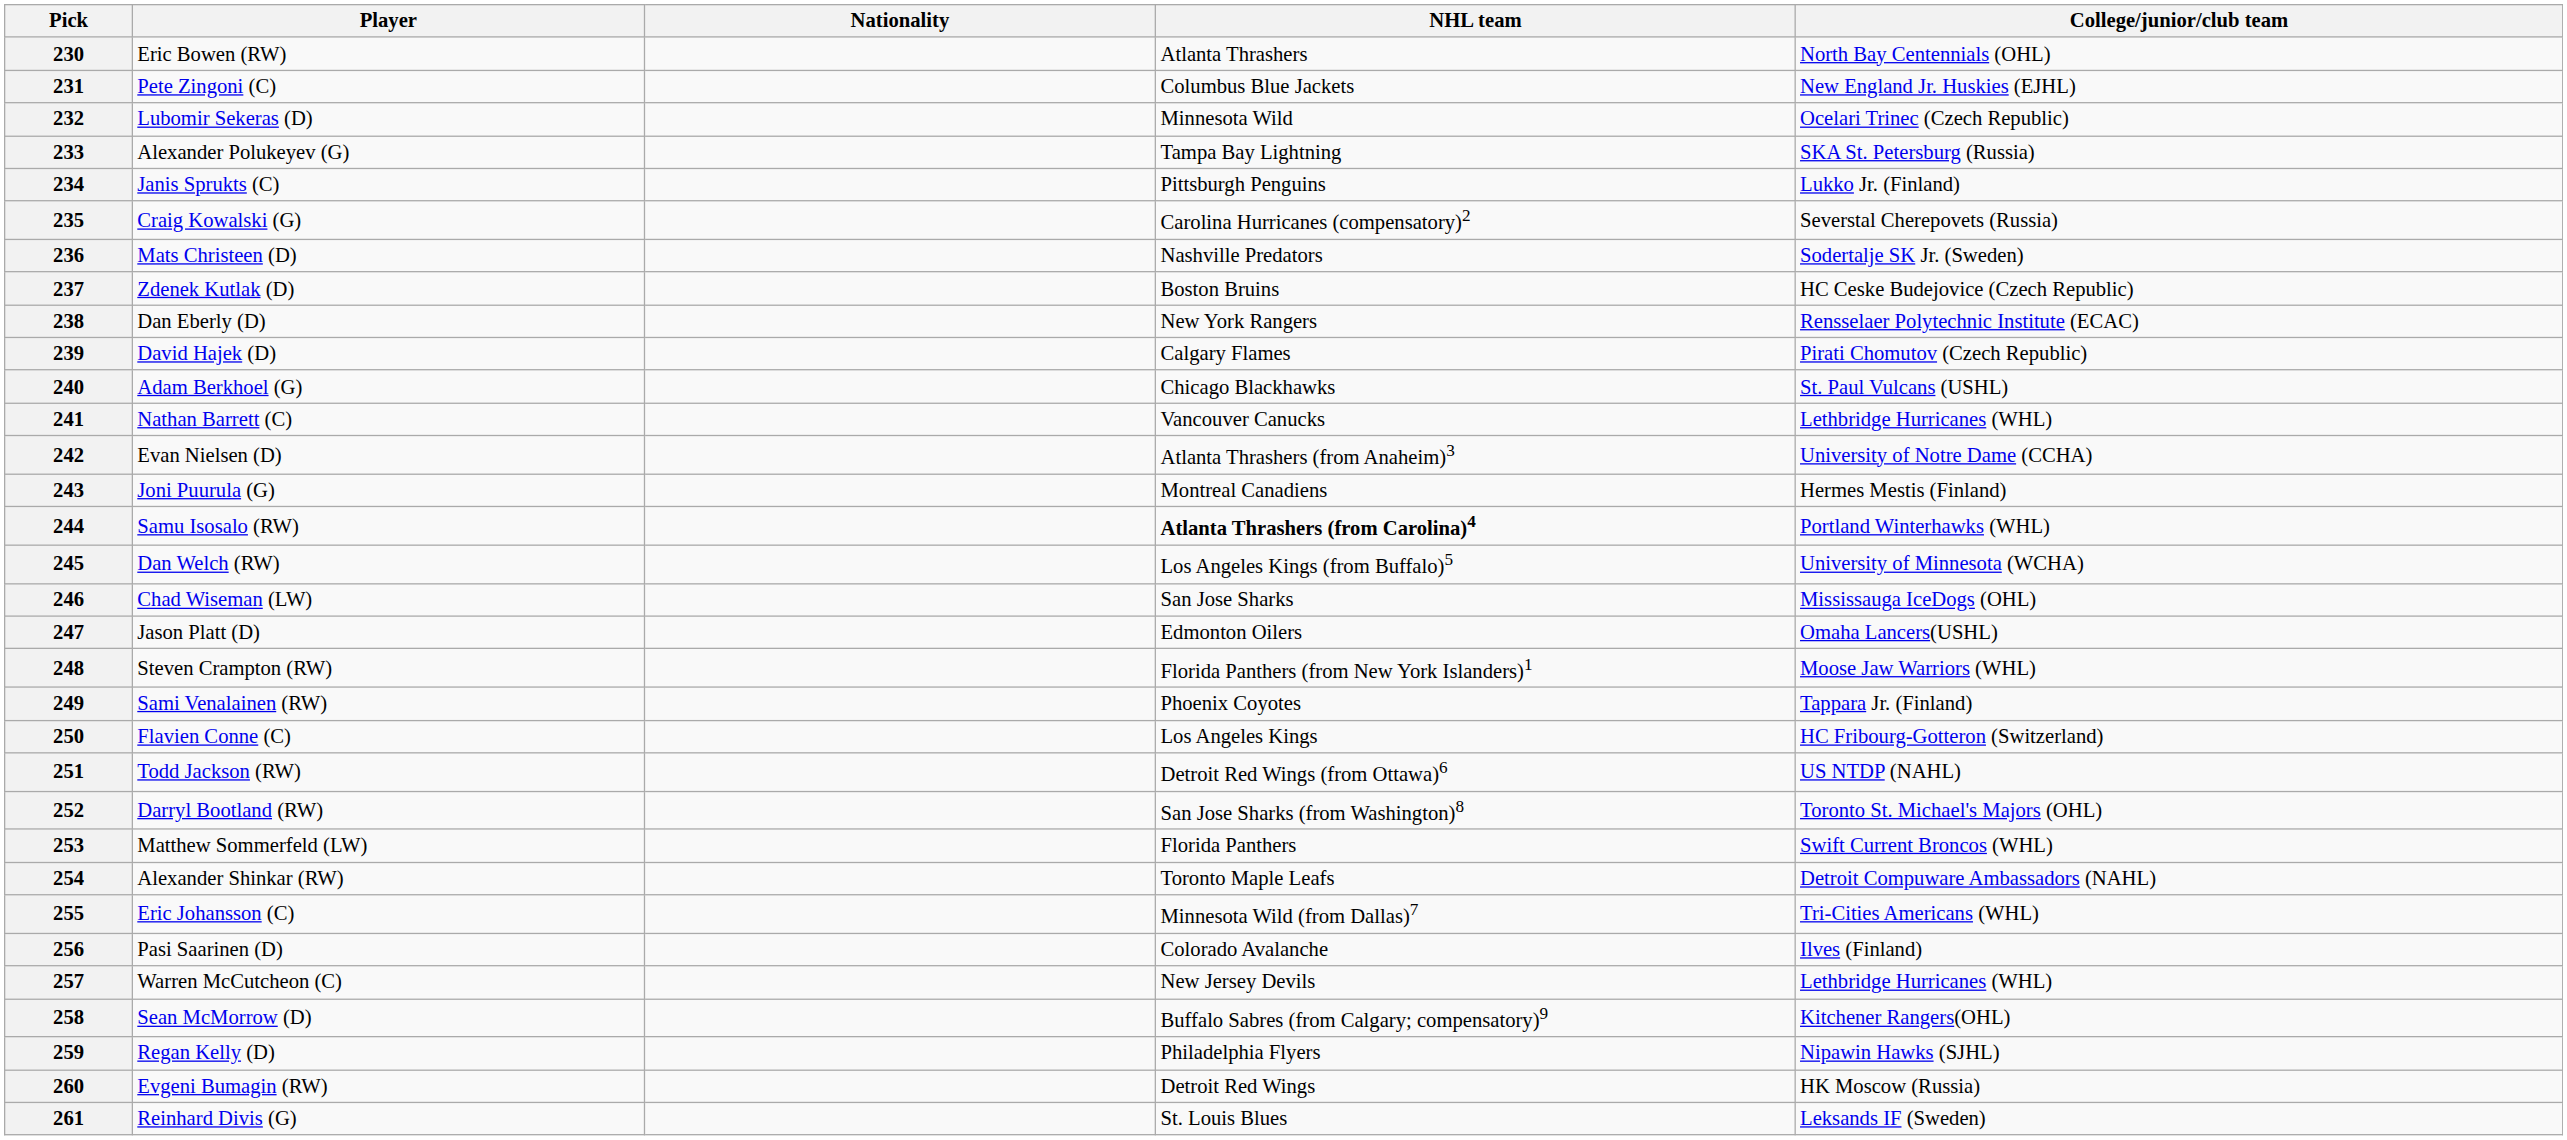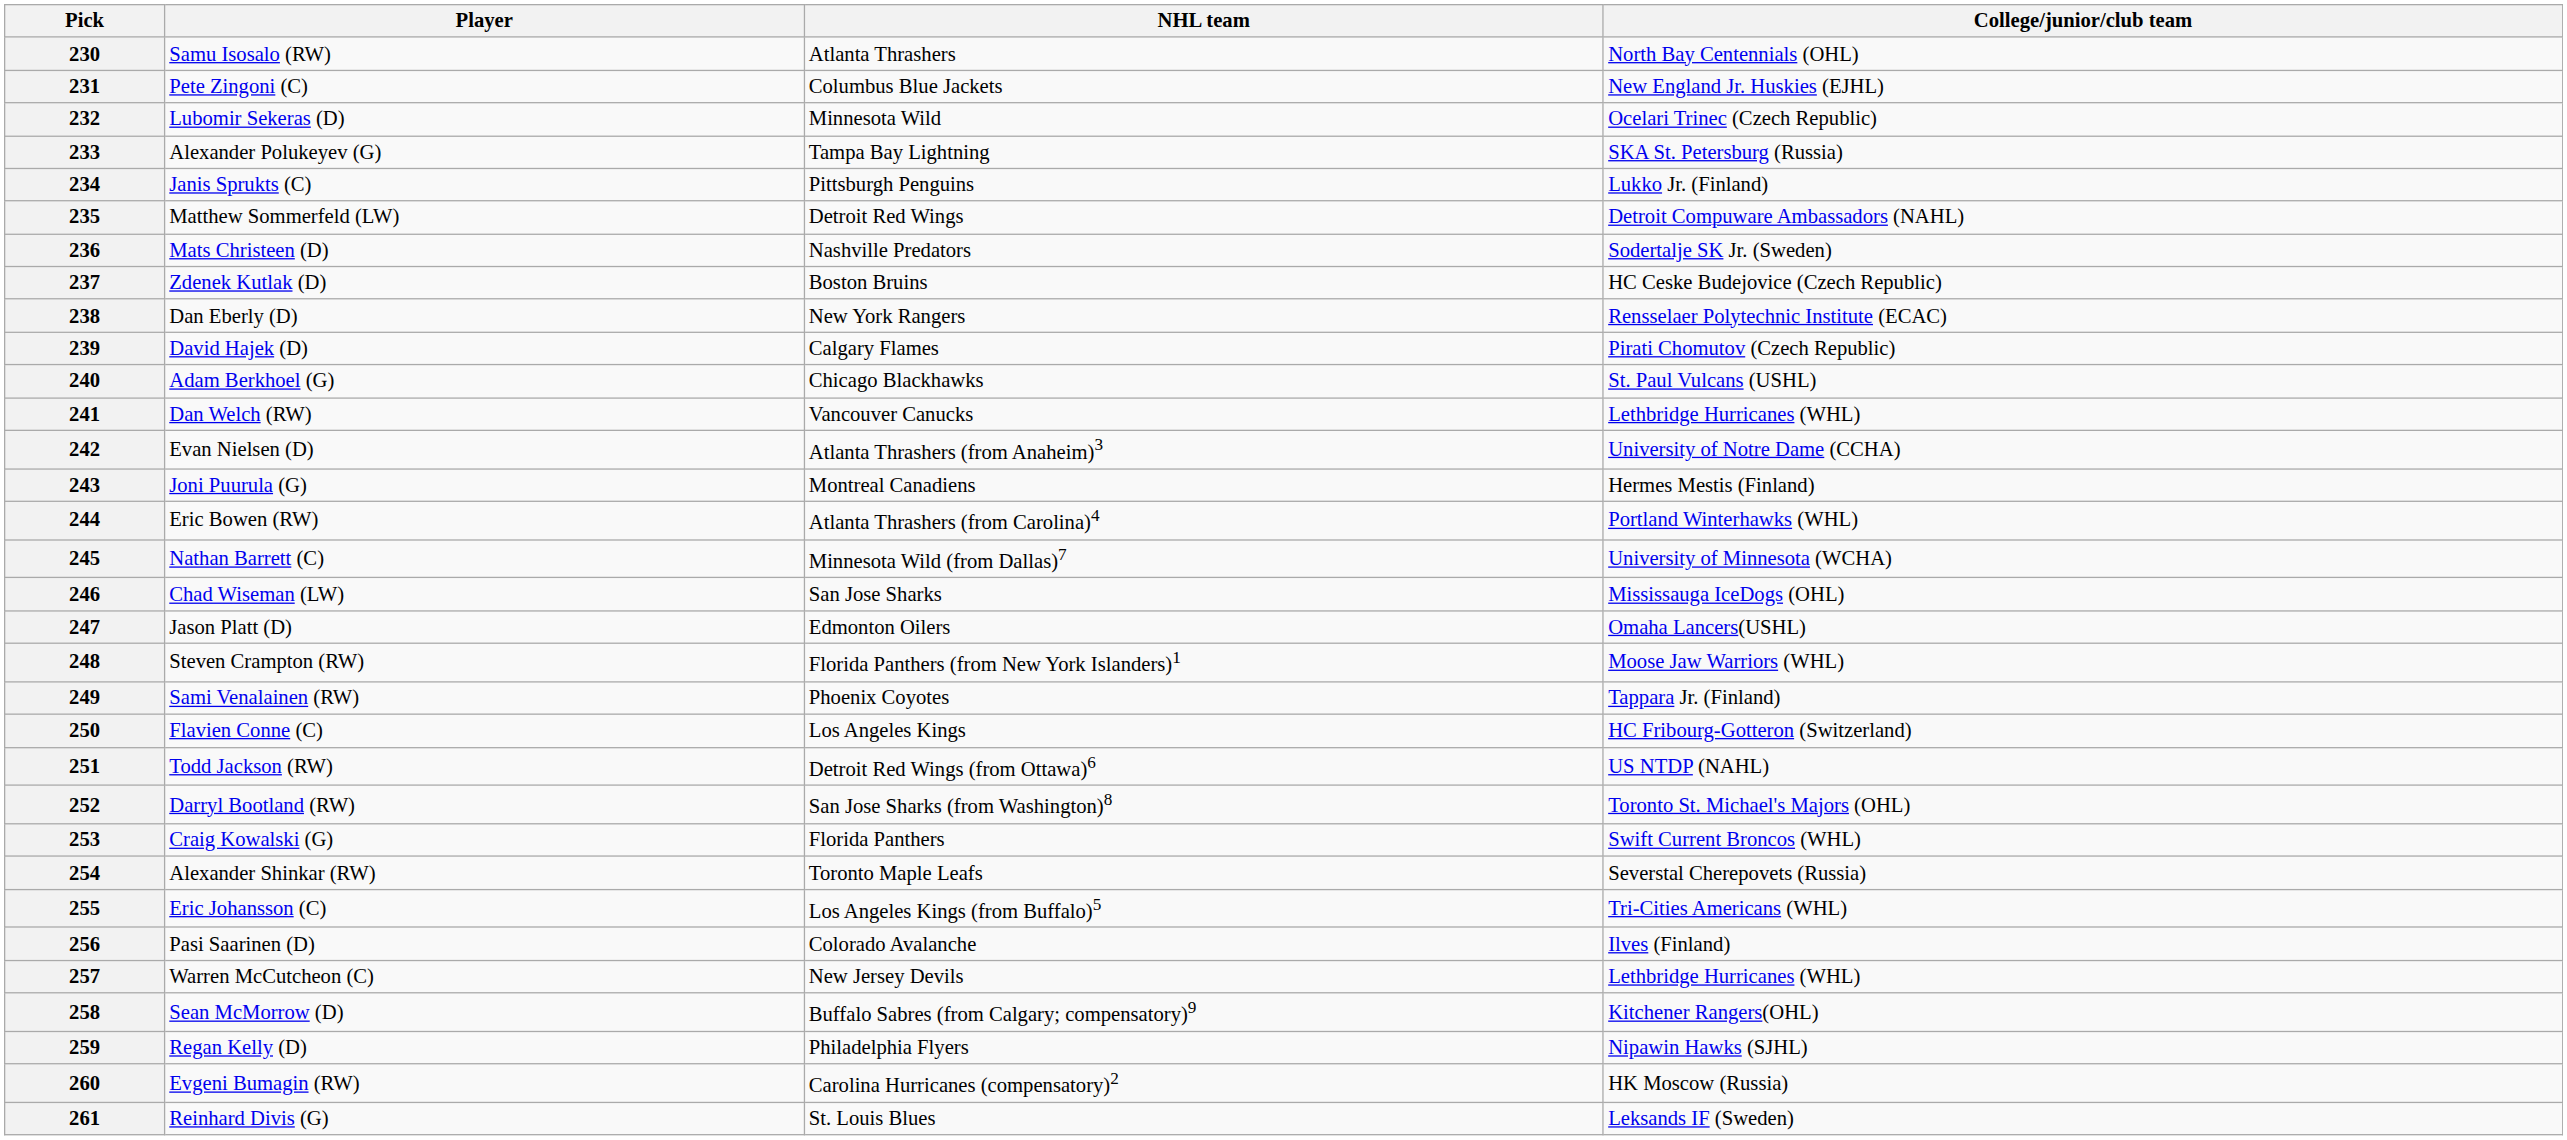- column: Nationality
230 | Player: Eric Bowen (RW) -> Samu Isosalo (RW)
235 | Player: Craig Kowalski (G) -> Matthew Sommerfeld (LW)
235 | NHL team: Carolina Hurricanes (compensatory)2 -> Detroit Red Wings
235 | College/junior/club team: Severstal Cherepovets (Russia) -> Detroit Compuware Ambassadors (NAHL)
241 | Player: Nathan Barrett (C) -> Dan Welch (RW)
244 | Player: Samu Isosalo (RW) -> Eric Bowen (RW)
244 | NHL team: bold -> normal
245 | Player: Dan Welch (RW) -> Nathan Barrett (C)
245 | NHL team: Los Angeles Kings (from Buffalo)5 -> Minnesota Wild (from Dallas)7
253 | Player: Matthew Sommerfeld (LW) -> Craig Kowalski (G)
254 | College/junior/club team: Detroit Compuware Ambassadors (NAHL) -> Severstal Cherepovets (Russia)
255 | NHL team: Minnesota Wild (from Dallas)7 -> Los Angeles Kings (from Buffalo)5
260 | NHL team: Detroit Red Wings -> Carolina Hurricanes (compensatory)2
